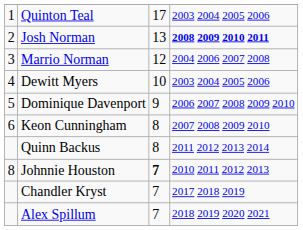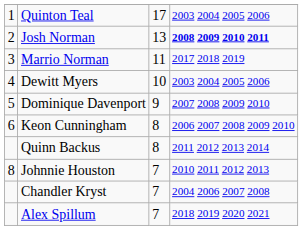Marrio Norman | column 3: 12 -> 11
Marrio Norman | column 4: 2004 2006 2007 2008 -> 2017 2018 2019
Dominique Davenport | column 4: 2006 2007 2008 2009 2010 -> 2007 2008 2009 2010
Keon Cunningham | column 4: 2007 2008 2009 2010 -> 2006 2007 2008 2009 2010
Johnnie Houston | column 3: bold -> normal
Chandler Kryst | column 4: 2017 2018 2019 -> 2004 2006 2007 2008
